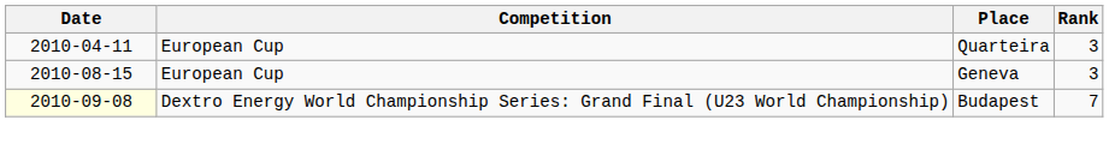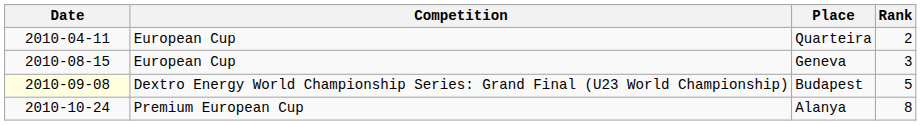Quarteira | Rank: 3 -> 2
Budapest | Rank: 7 -> 5
+ row: 2010-10-24 | Premium European Cup | Alanya | 8
